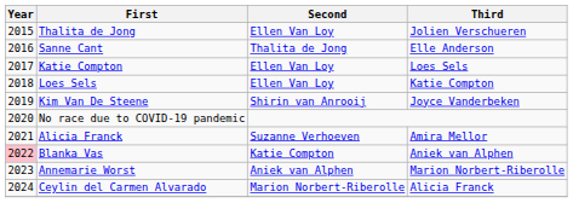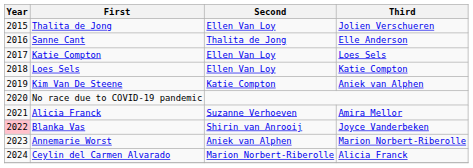Kim Van De Steene | Second: Shirin van Anrooij -> Katie Compton
Kim Van De Steene | Third: Joyce Vanderbeken -> Aniek van Alphen
Blanka Vas | Second: Katie Compton -> Shirin van Anrooij
Blanka Vas | Third: Aniek van Alphen -> Joyce Vanderbeken
